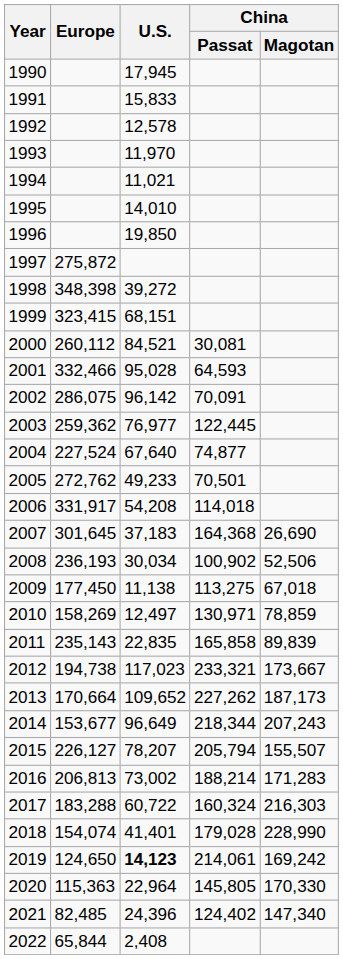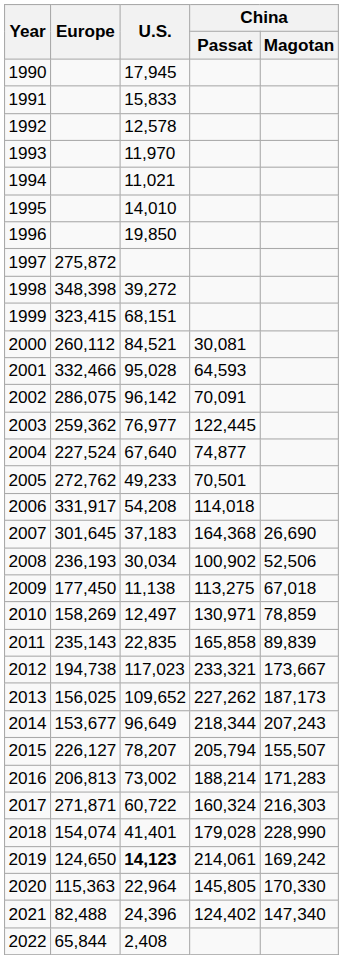2013 | Europe: 170,664 -> 156,025
2017 | Europe: 183,288 -> 271,871
2021 | Europe: 82,485 -> 82,488
